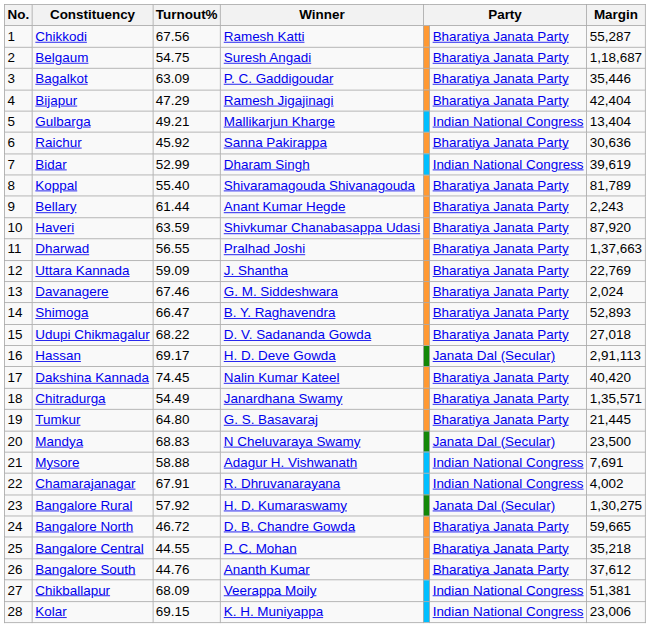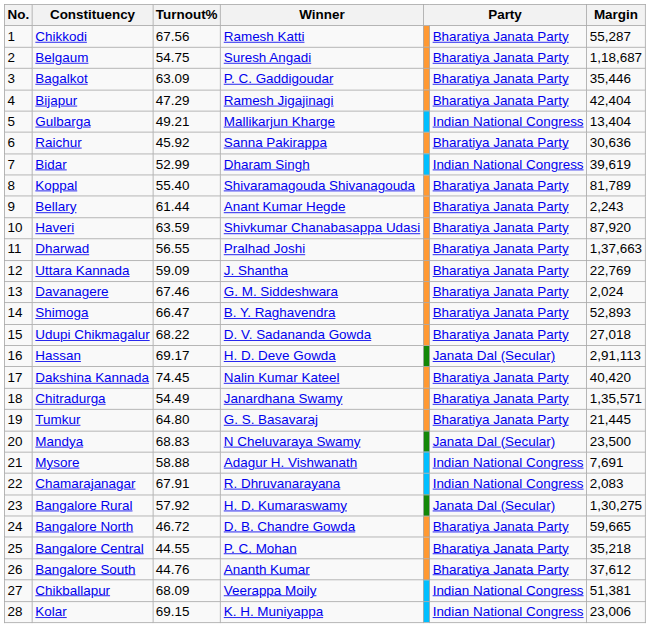Chamarajanagar | Margin: 4,002 -> 2,083
